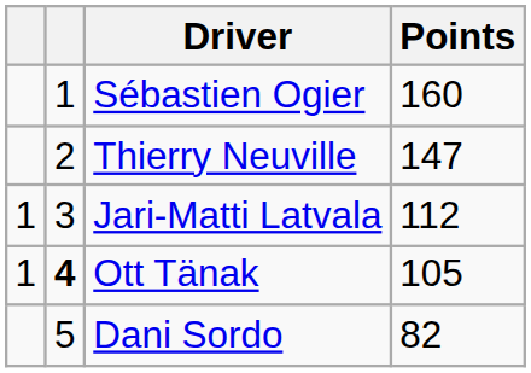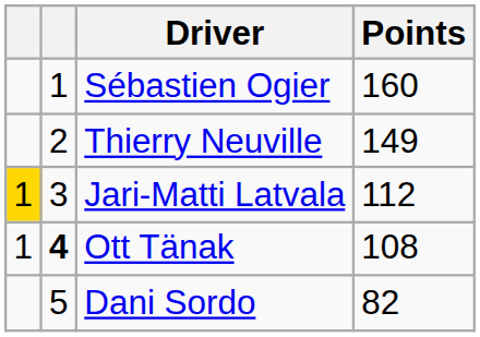Thierry Neuville | Points: 147 -> 149
Jari-Matti Latvala | column 1: no background -> gold background
Ott Tänak | Points: 105 -> 108
